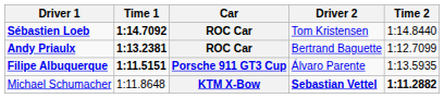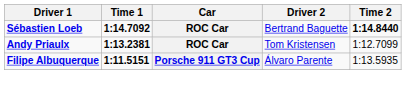Sébastien Loeb | Driver 2: Tom Kristensen -> Bertrand Baguette
Sébastien Loeb | Time 2: normal -> bold
Andy Priaulx | Driver 2: Bertrand Baguette -> Tom Kristensen
- row: Michael Schumacher | 1:11.8648 | KTM X-Bow | Sebastian Vettel | 1:11.2882
